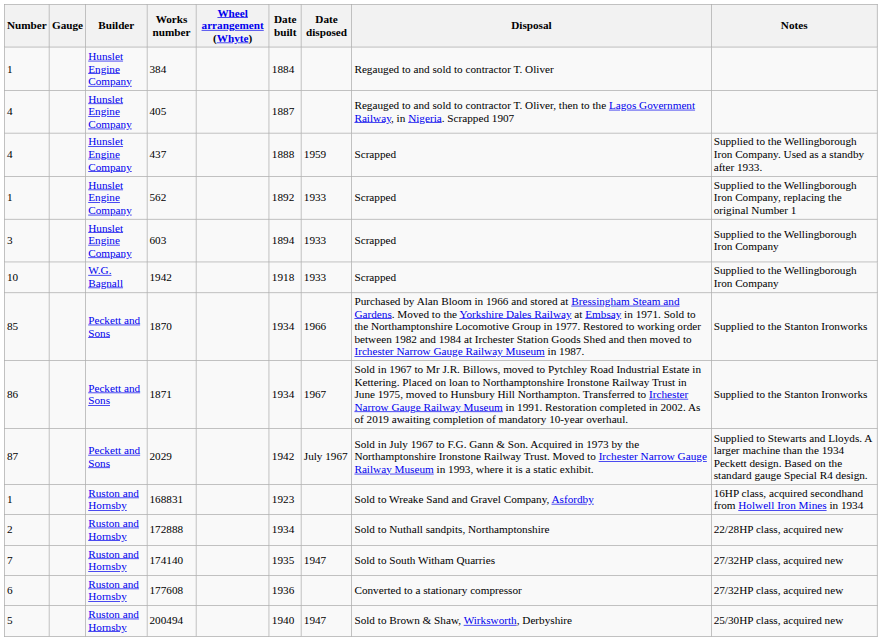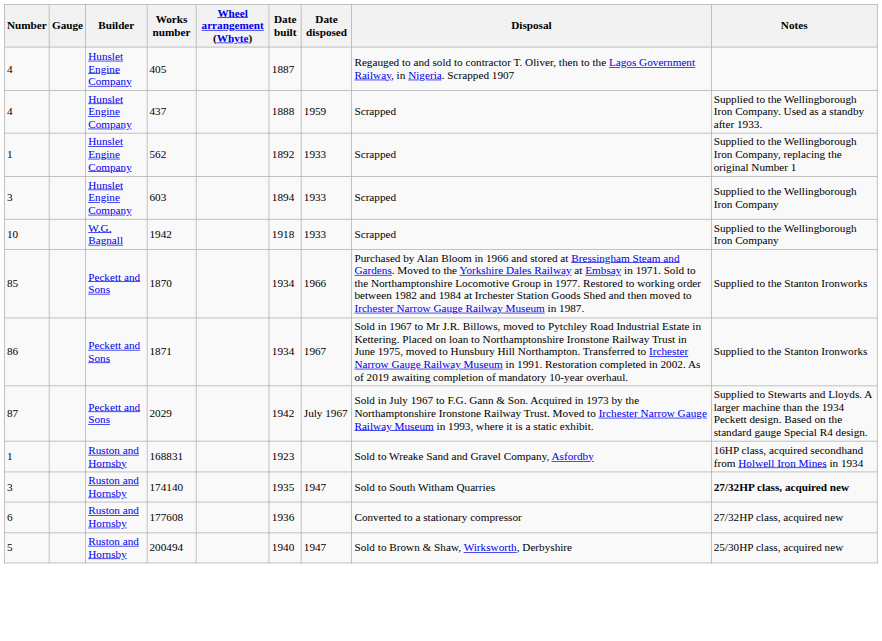- row: 1 | Hunslet Engine Company | 384 | 1884 | Regauged to and sold to contractor T. Oliver
- row: 2 | Ruston and Hornsby | 172888 | 1934 | Sold to Nuthall sandpits, Northamptonshire | 22/28HP class, acquired new
174140 | Number: 7 -> 3
174140 | Notes: normal -> bold
